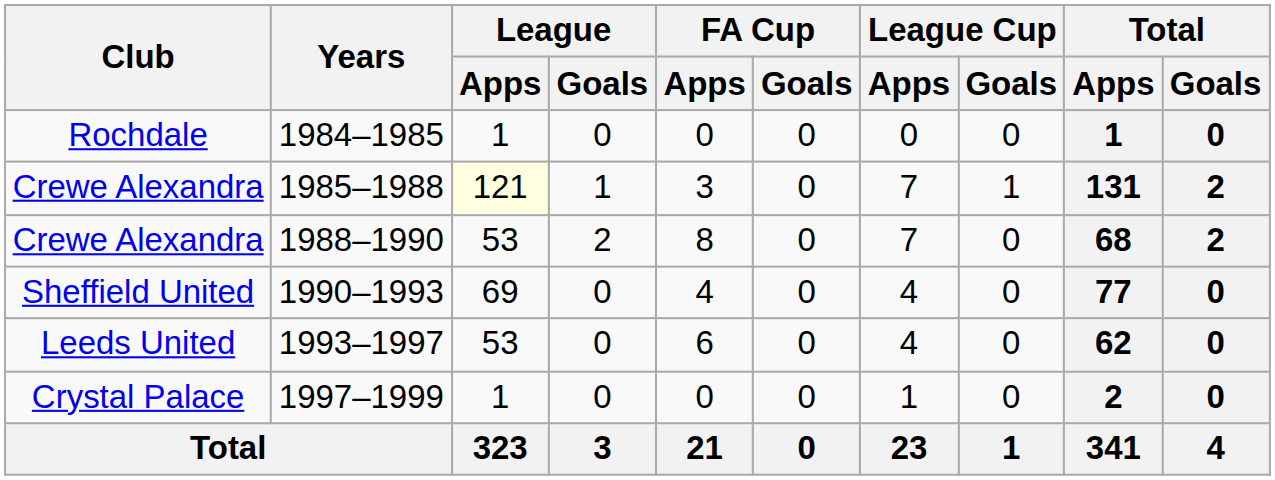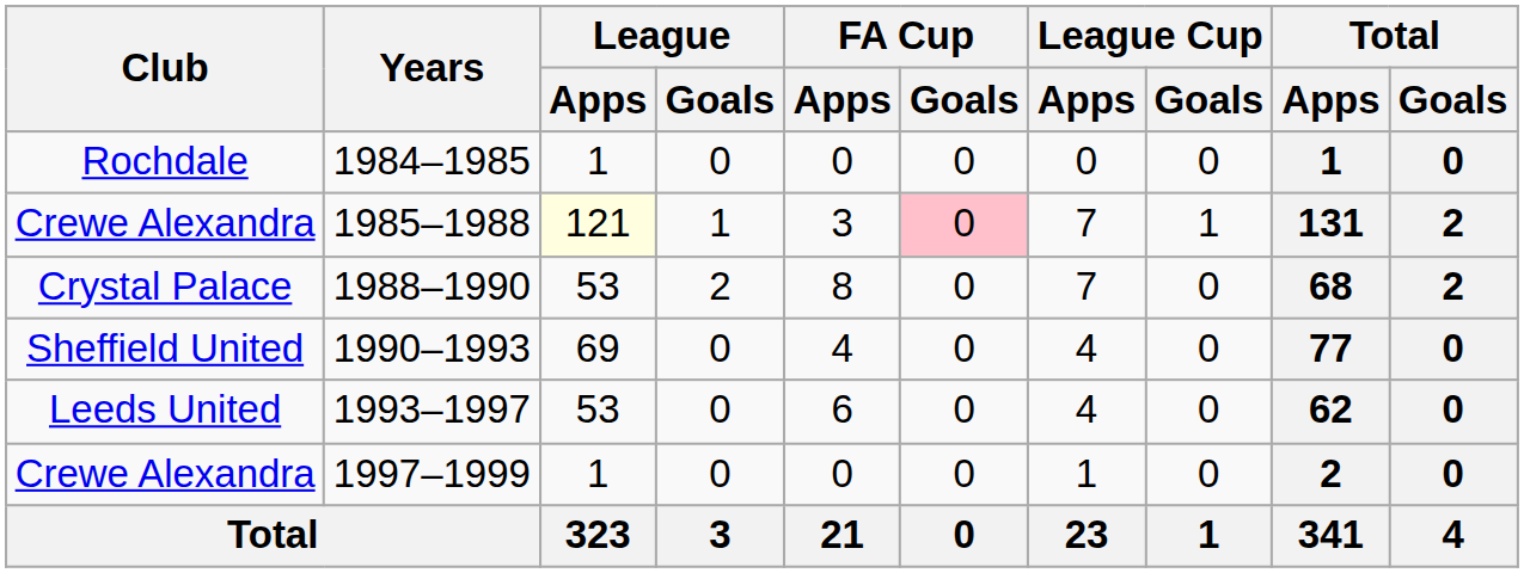1985–1988 | FA Cup / Goals: no background -> pink background
1988–1990 | Club: Crewe Alexandra -> Crystal Palace
1997–1999 | Club: Crystal Palace -> Crewe Alexandra
